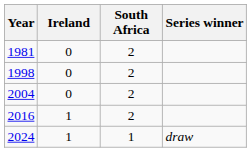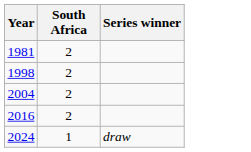- column: Ireland | 0 | 0 | 0 | 1 | 1
